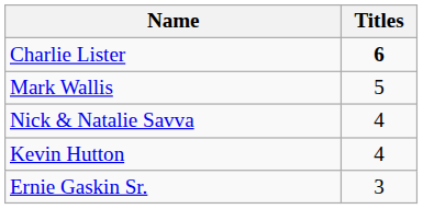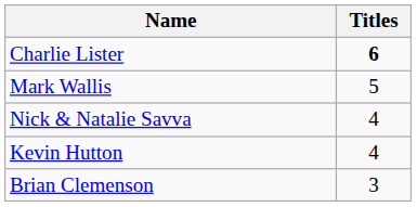- row: Ernie Gaskin Sr. | 3
+ row: Brian Clemenson | 3
